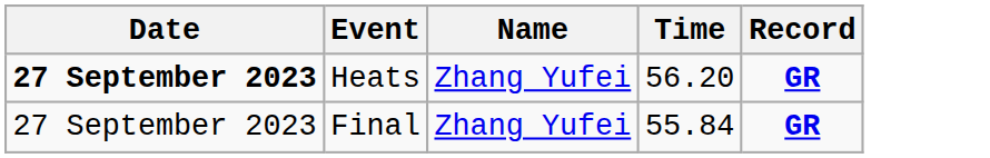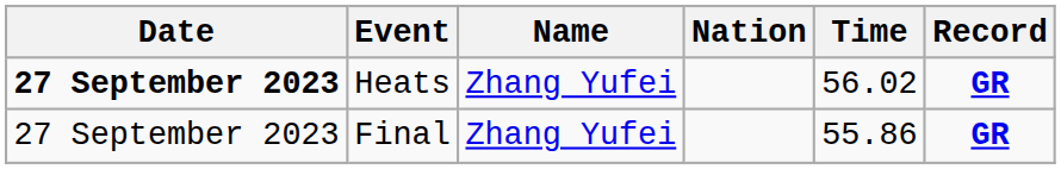+ column: Nation
Heats | Time: 56.20 -> 56.02
Final | Time: 55.84 -> 55.86
